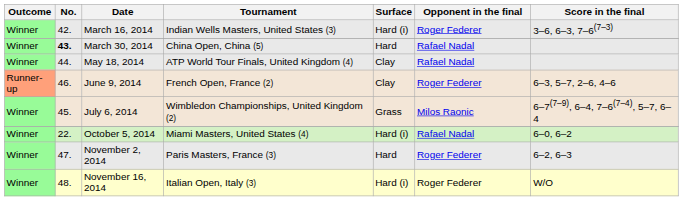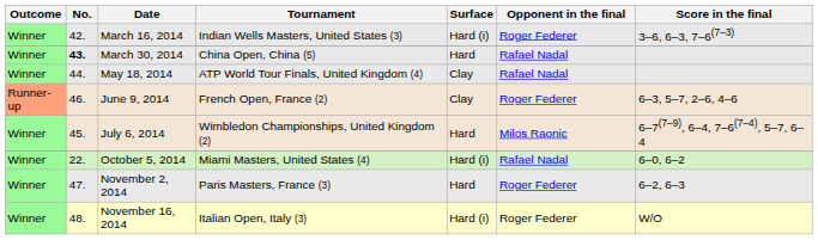July 6, 2014 | Surface: Grass -> Hard
